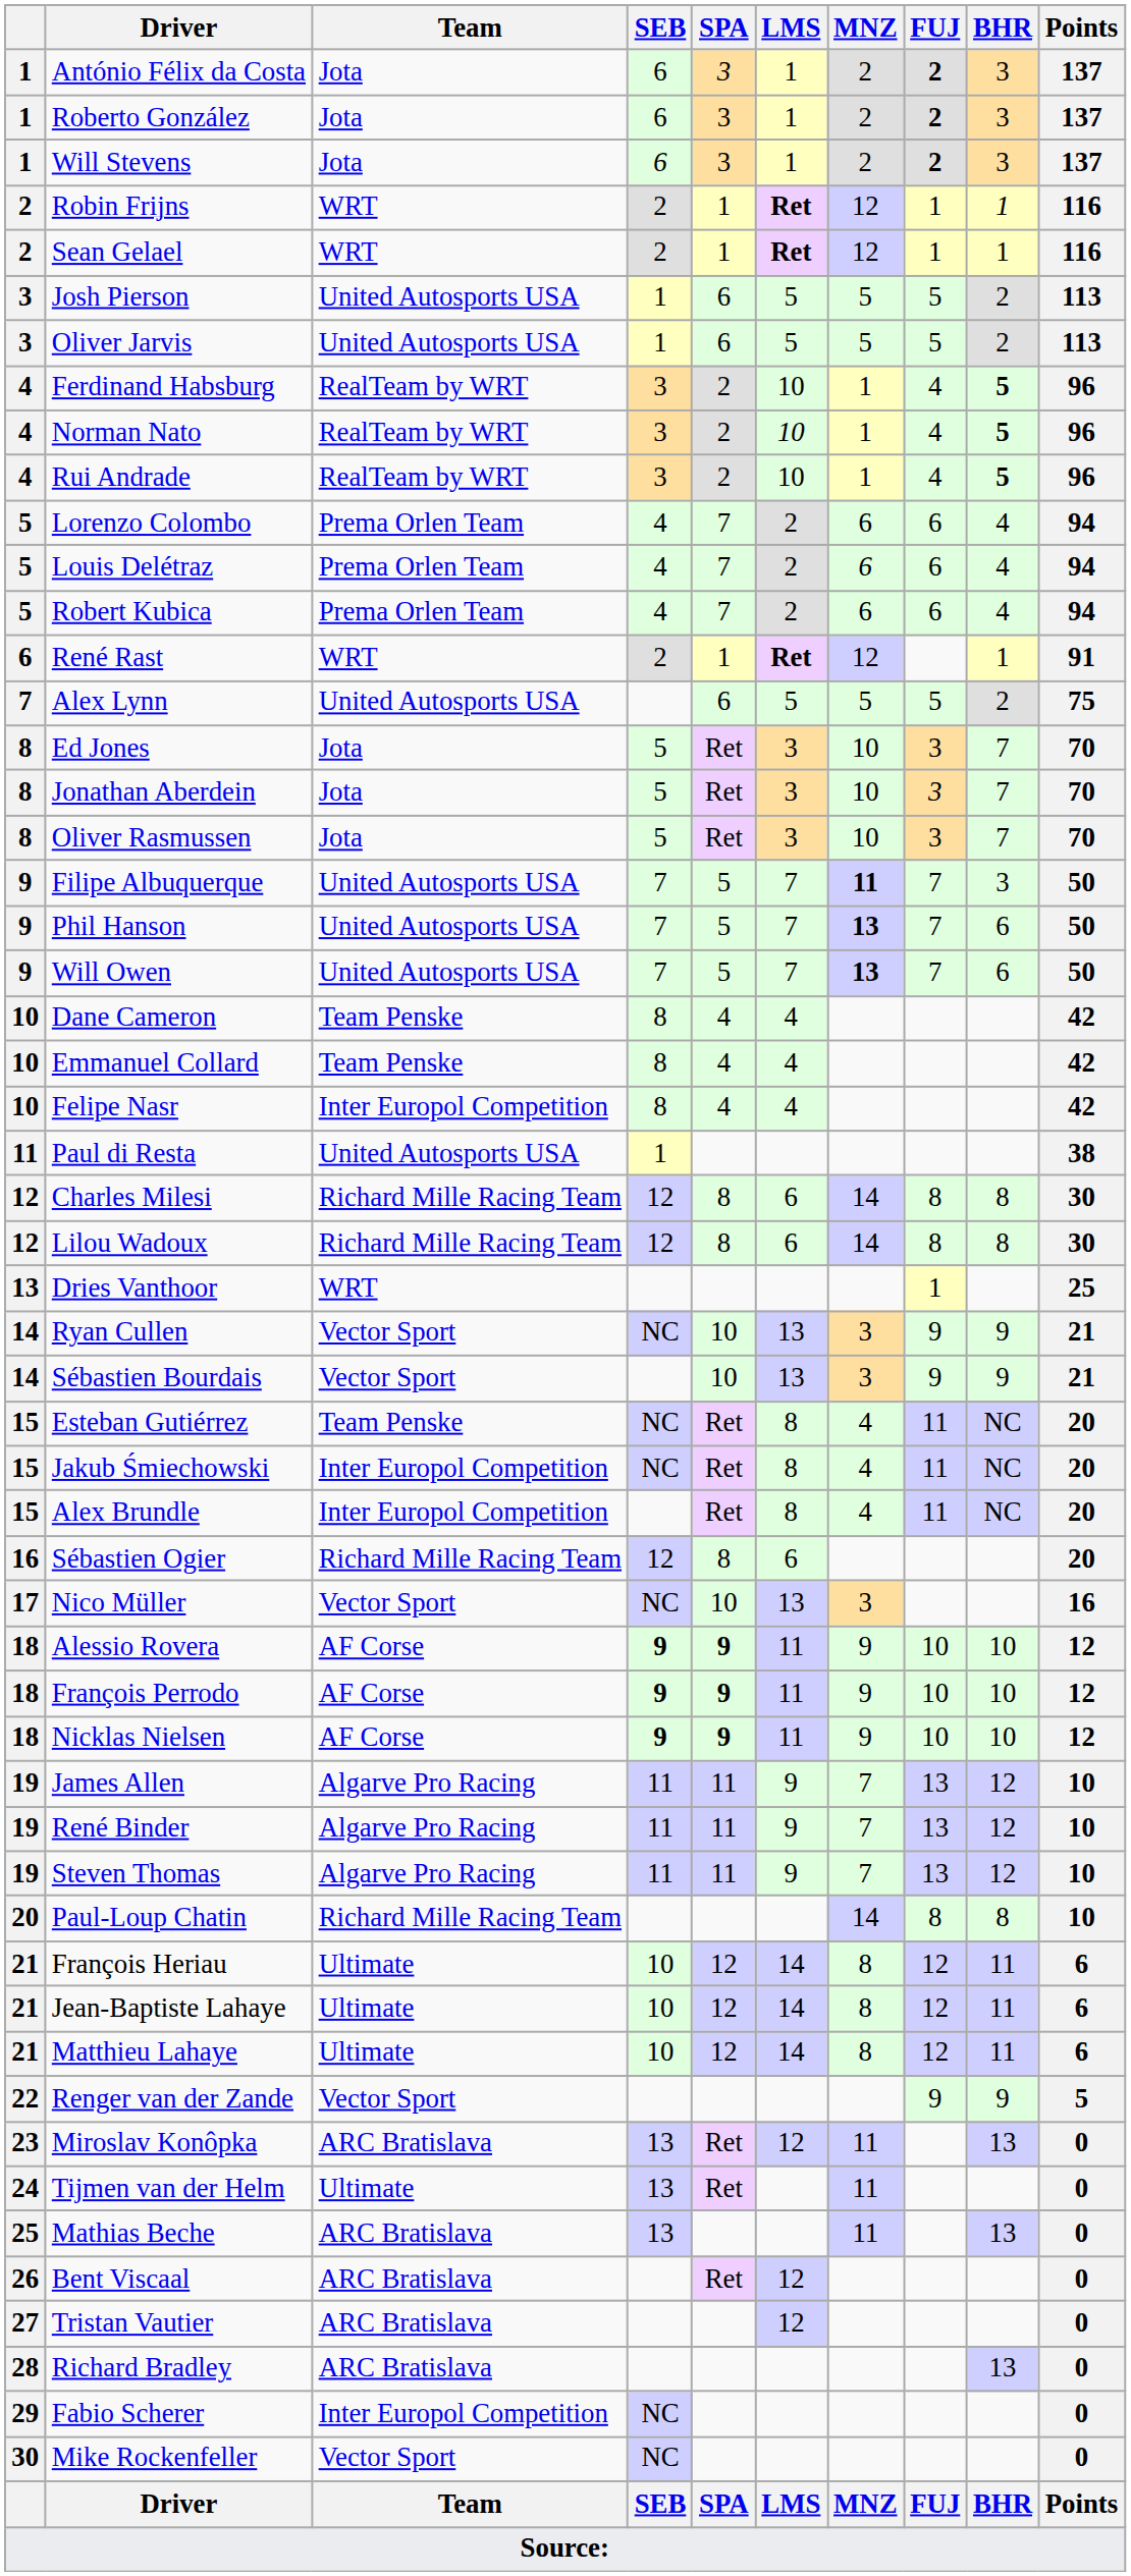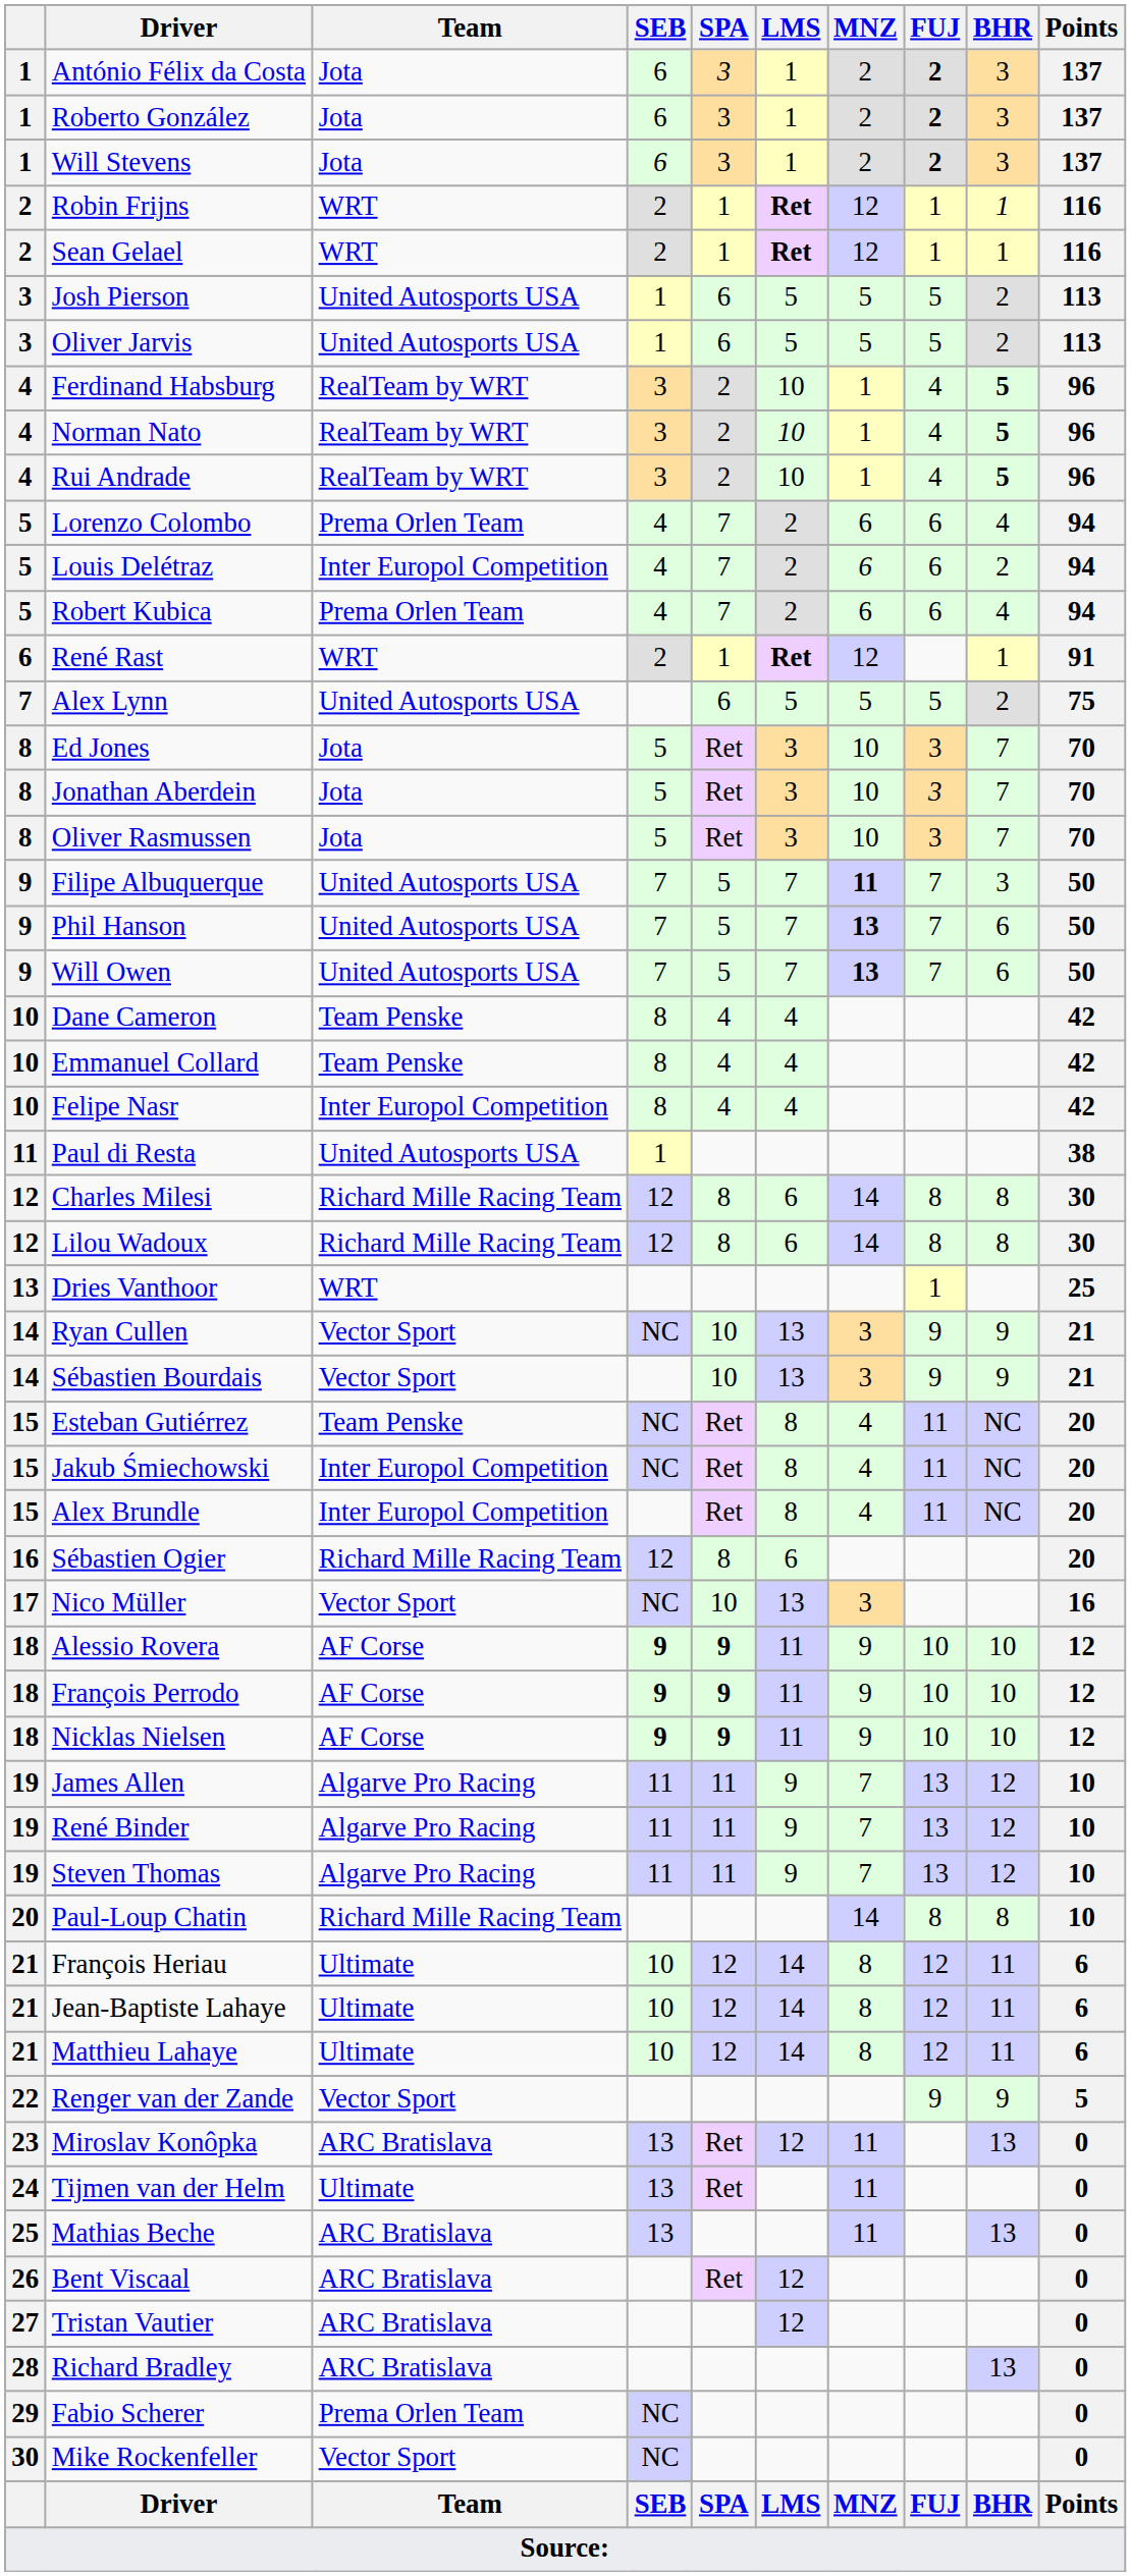Louis Delétraz | Team: Prema Orlen Team -> Inter Europol Competition
Louis Delétraz | BHR: 4 -> 2
Fabio Scherer | Team: Inter Europol Competition -> Prema Orlen Team
